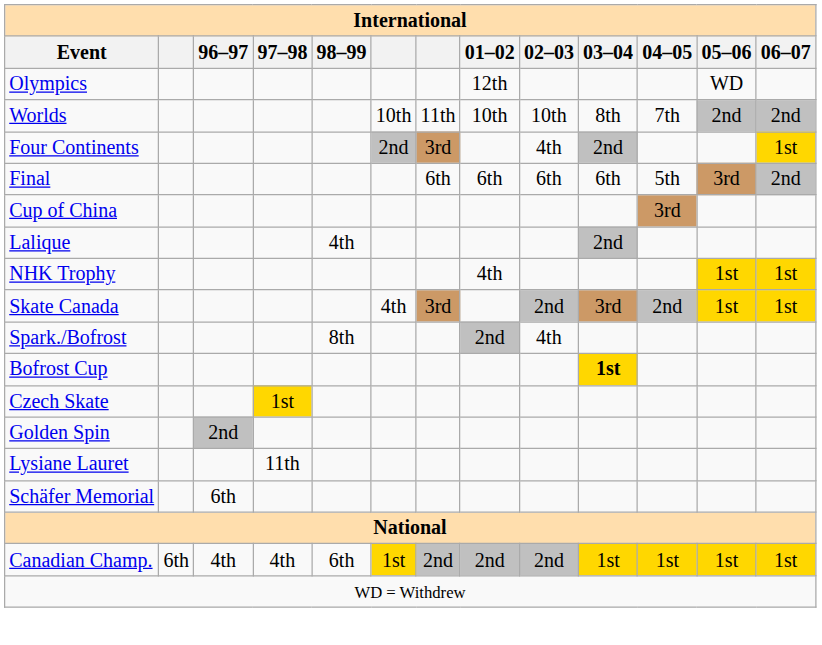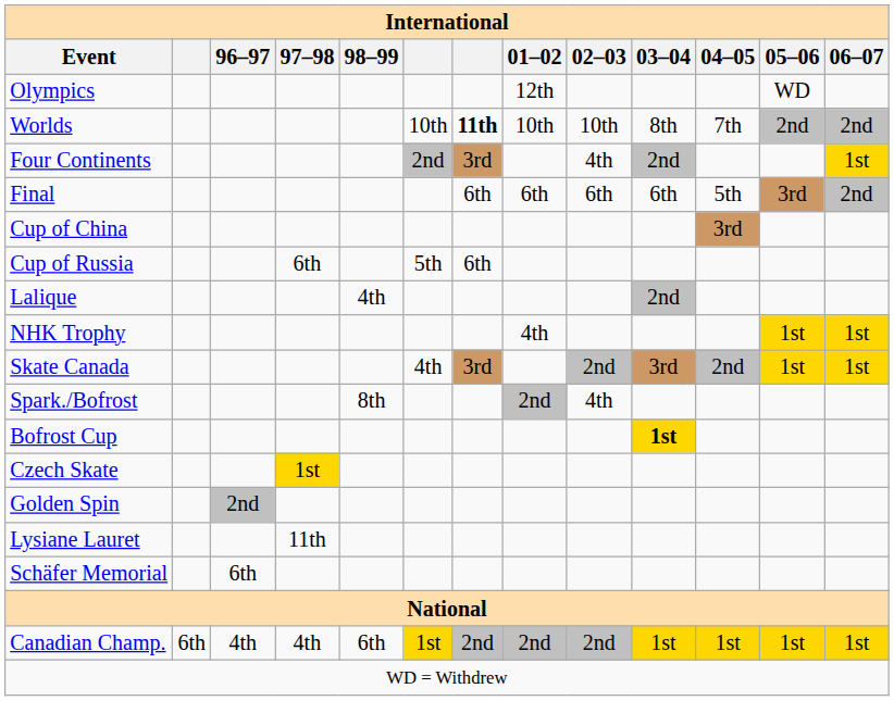Worlds | column 7: normal -> bold
+ row: Cup of Russia | 6th | 5th | 6th
